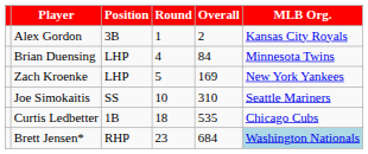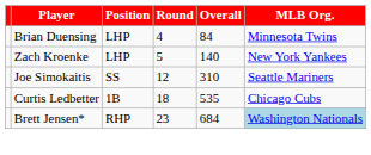- row: Alex Gordon | 3B | 1 | 2 | Kansas City Royals
Zach Kroenke | Overall: 169 -> 140
Joe Simokaitis | Round: 10 -> 12
